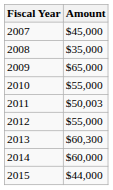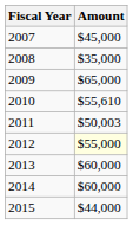2010 | Amount: $55,000 -> $55,610
2012 | Amount: no background -> lightyellow background
2013 | Amount: $60,300 -> $60,000
